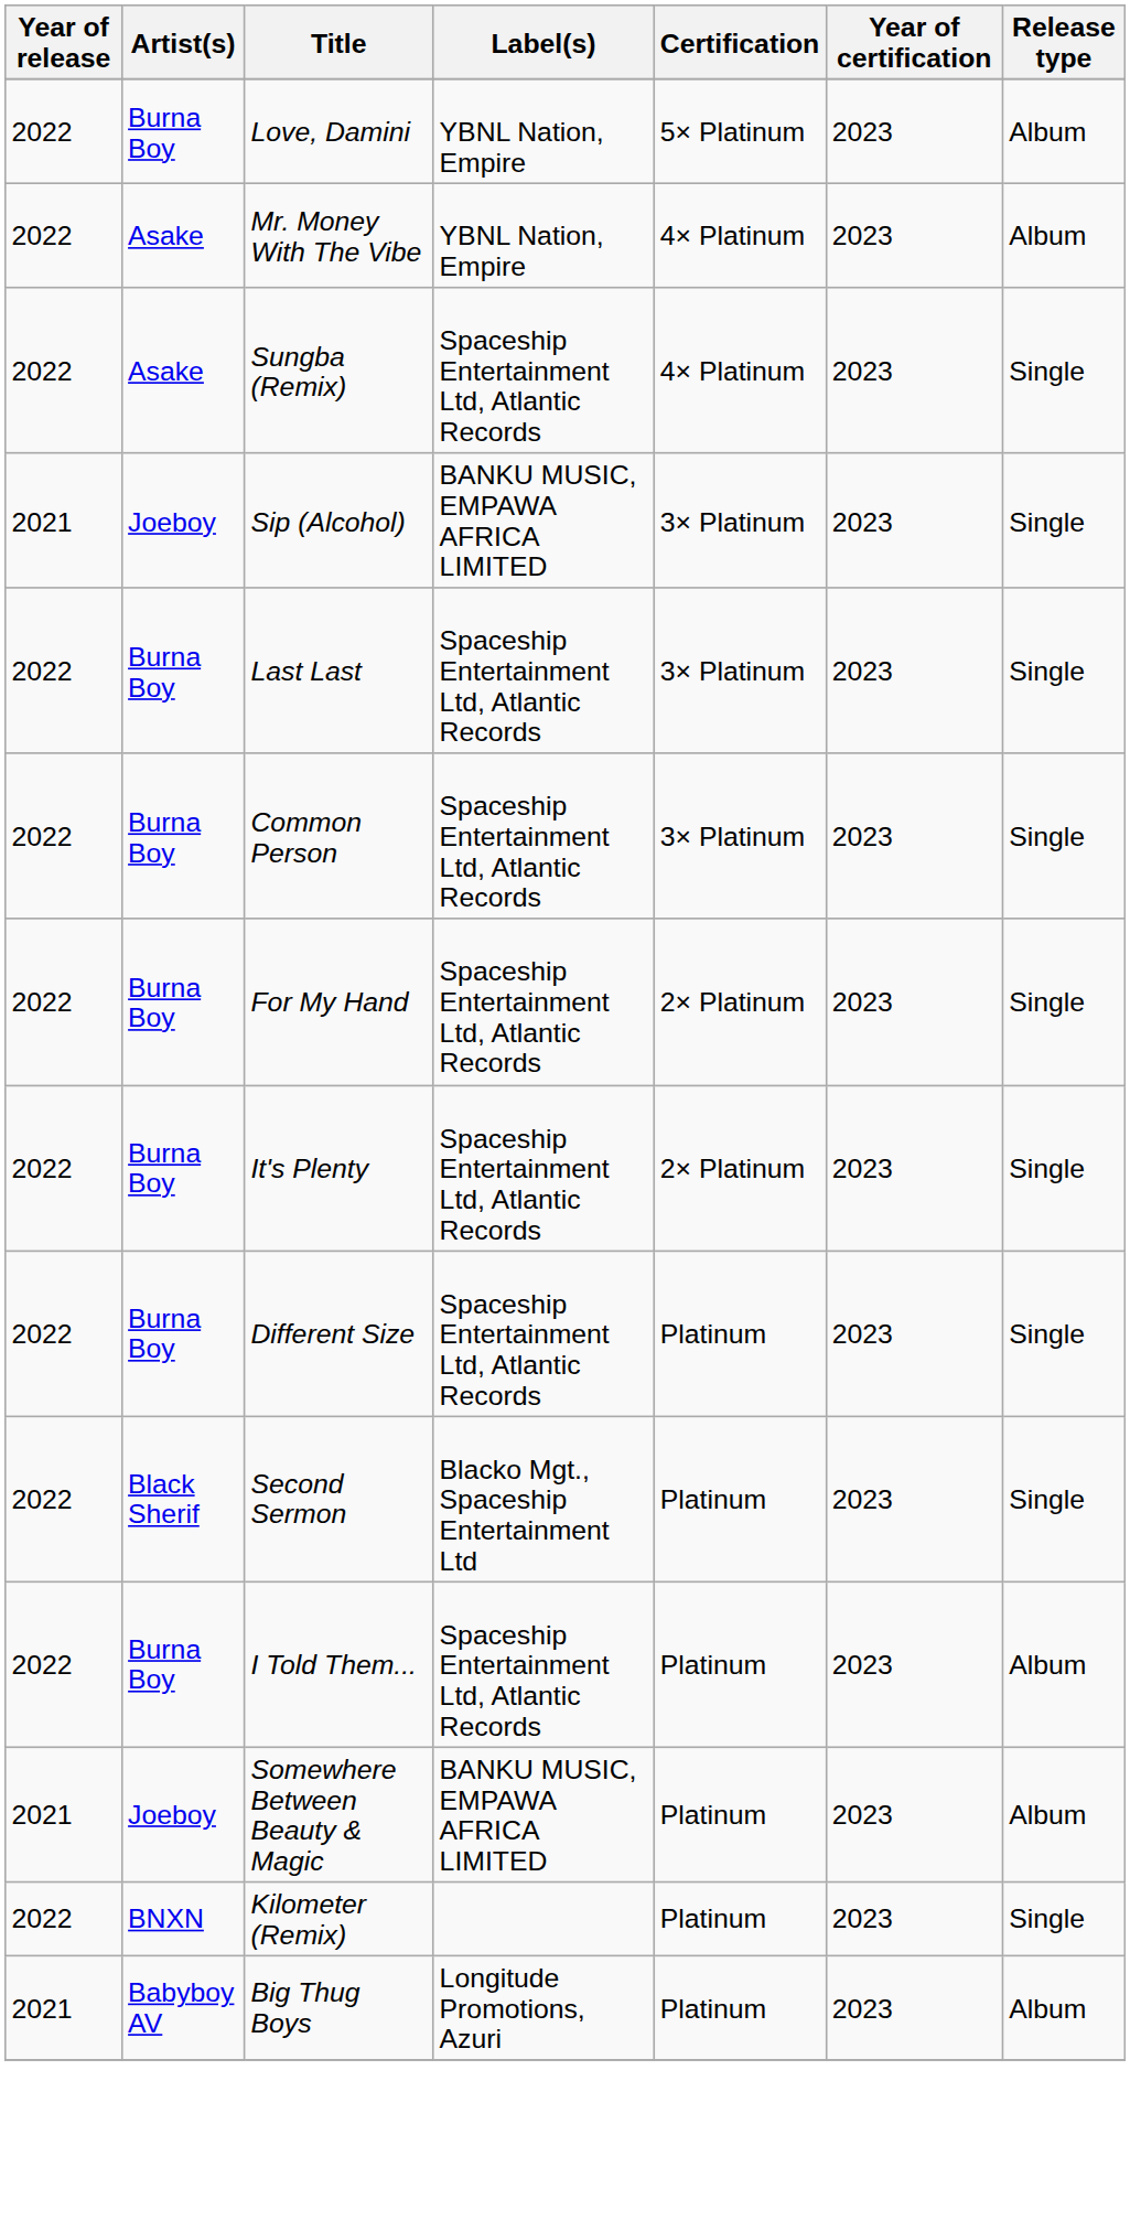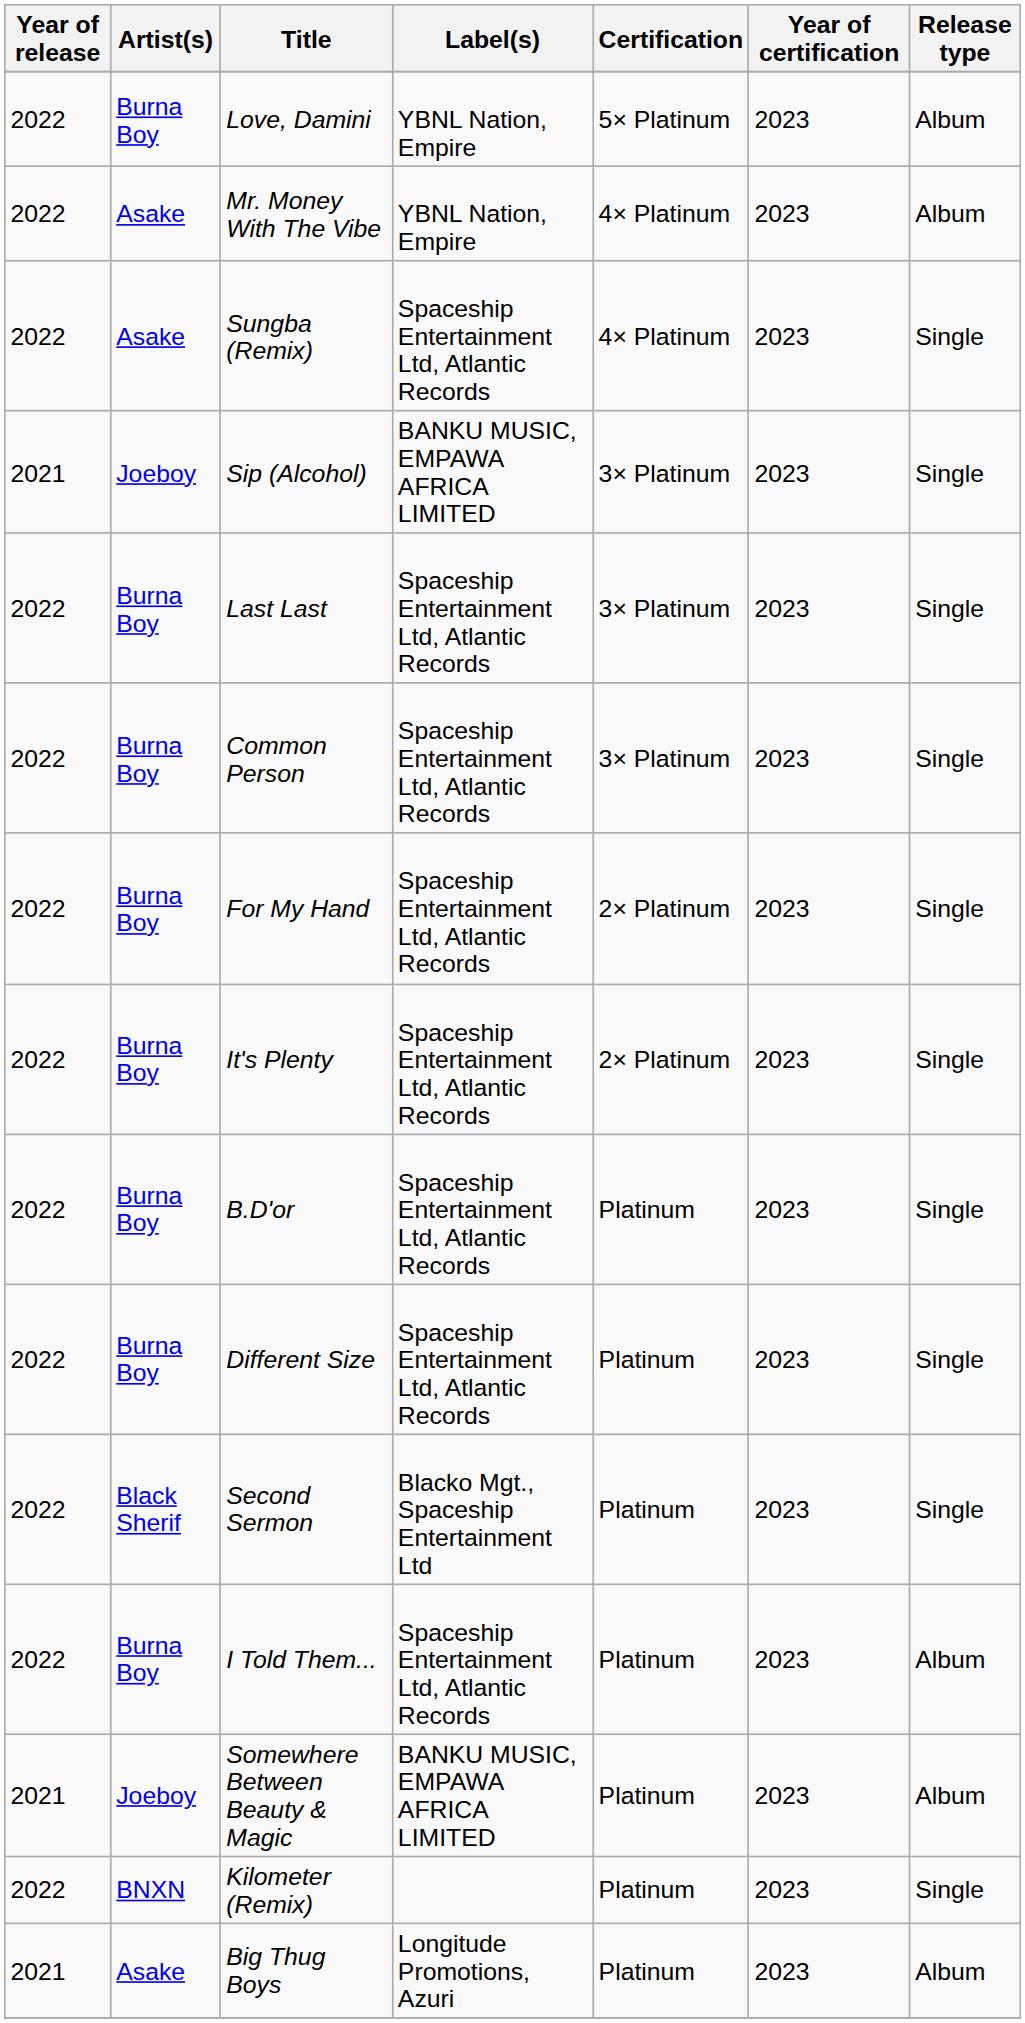+ row: 2022 | Burna Boy | B.D'or | Spaceship Entertainment Ltd, Atlantic Records | Platinum | 2023 | Single
Big Thug Boys | Artist(s): Babyboy AV -> Asake
